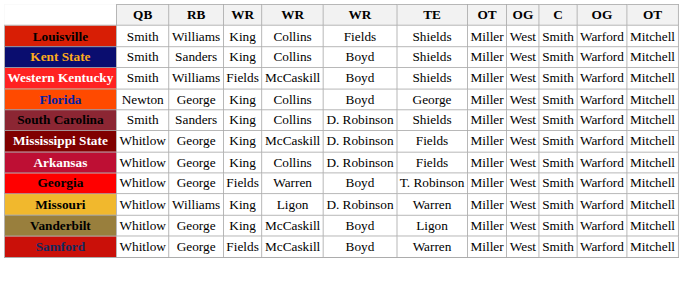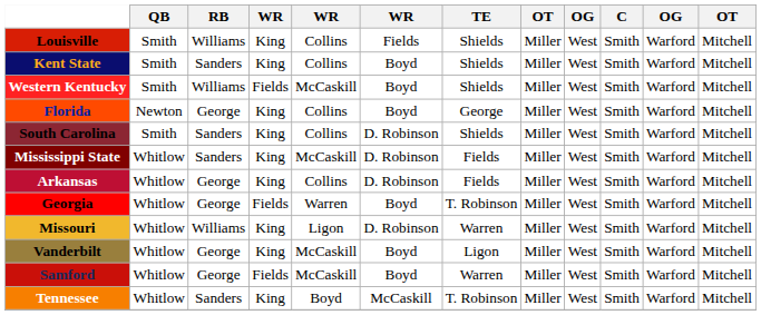Mississippi State | RB: George -> Sanders
+ row: Tennessee | Whitlow | Sanders | King | Boyd | McCaskill | T. Robinson | Miller | West | Smith | Warford | Mitchell
